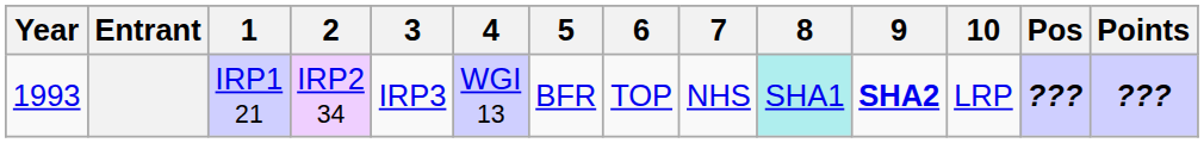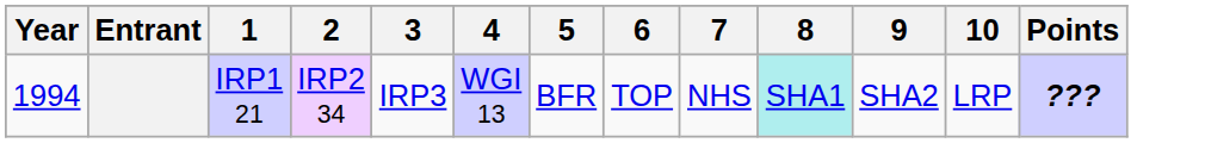- column: Pos | ???
IRP1 21 | Year: 1993 -> 1994
IRP1 21 | 9: bold -> normal
